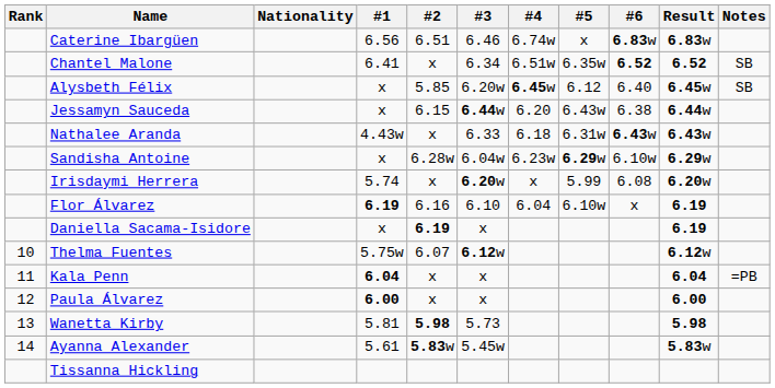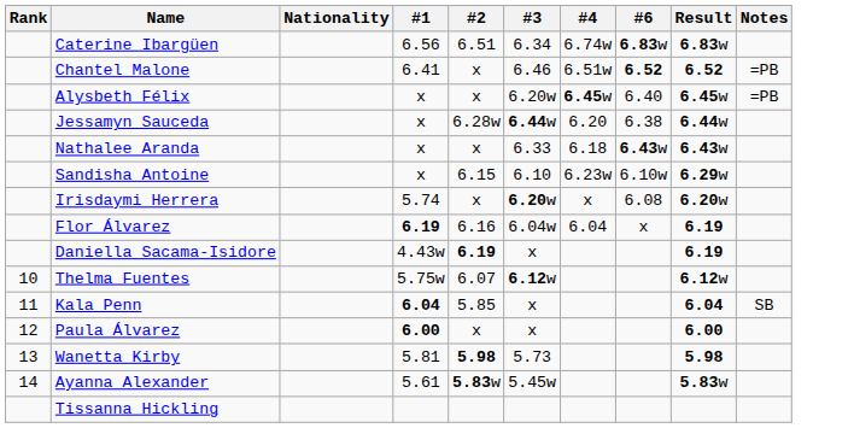- column: #5 | x | 6.35w | 6.12 | 6.43w | 6.31w | 6.29w | 5.99 | 6.10w
Caterine Ibargüen | #3: 6.46 -> 6.34
Chantel Malone | #3: 6.34 -> 6.46
Chantel Malone | Notes: SB -> =PB
Alysbeth Félix | #2: 5.85 -> x
Alysbeth Félix | Notes: SB -> =PB
Jessamyn Sauceda | #2: 6.15 -> 6.28w
Nathalee Aranda | #1: 4.43w -> x
Sandisha Antoine | #2: 6.28w -> 6.15
Sandisha Antoine | #3: 6.04w -> 6.10
Flor Álvarez | #3: 6.10 -> 6.04w
Daniella Sacama-Isidore | #1: x -> 4.43w
Kala Penn | #2: x -> 5.85
Kala Penn | Notes: =PB -> SB
